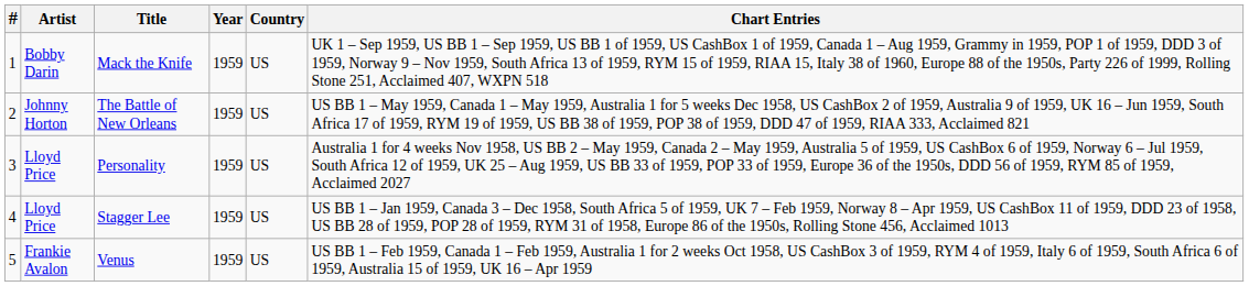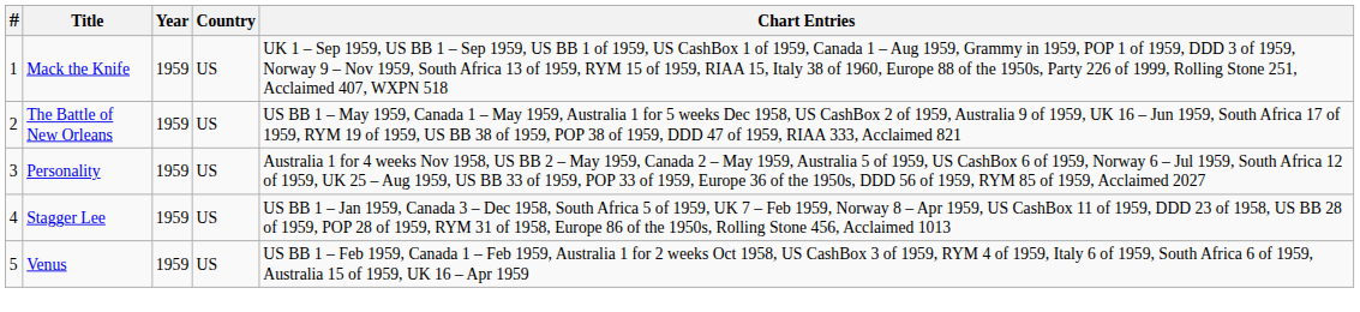- column: Artist | Bobby Darin | Johnny Horton | Lloyd Price | Lloyd Price | Frankie Avalon
